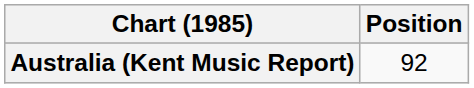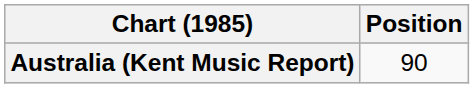Australia (Kent Music Report) | Position: 92 -> 90
